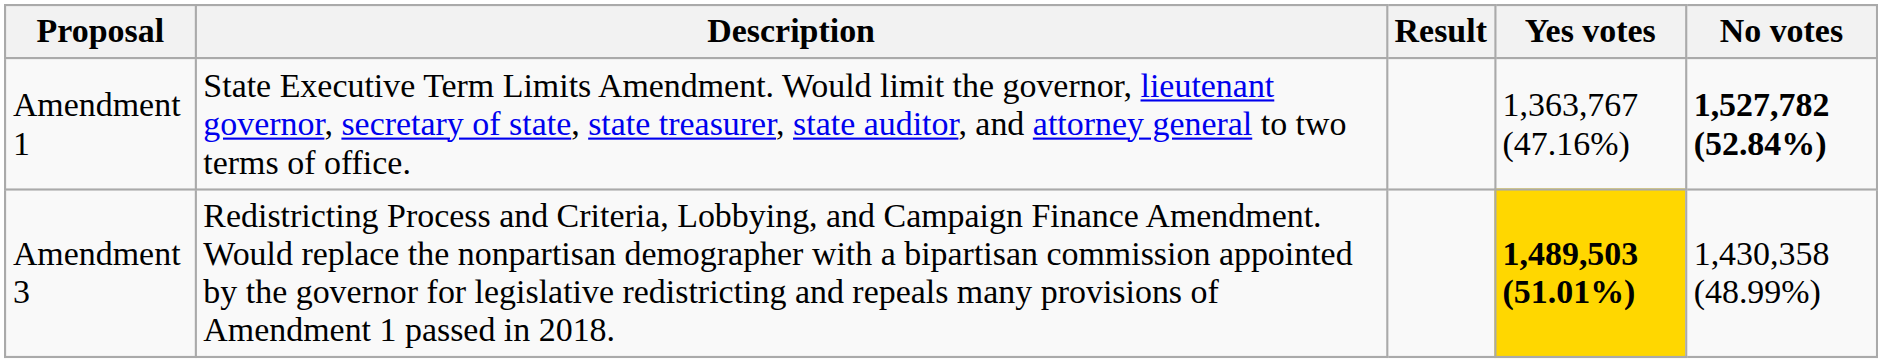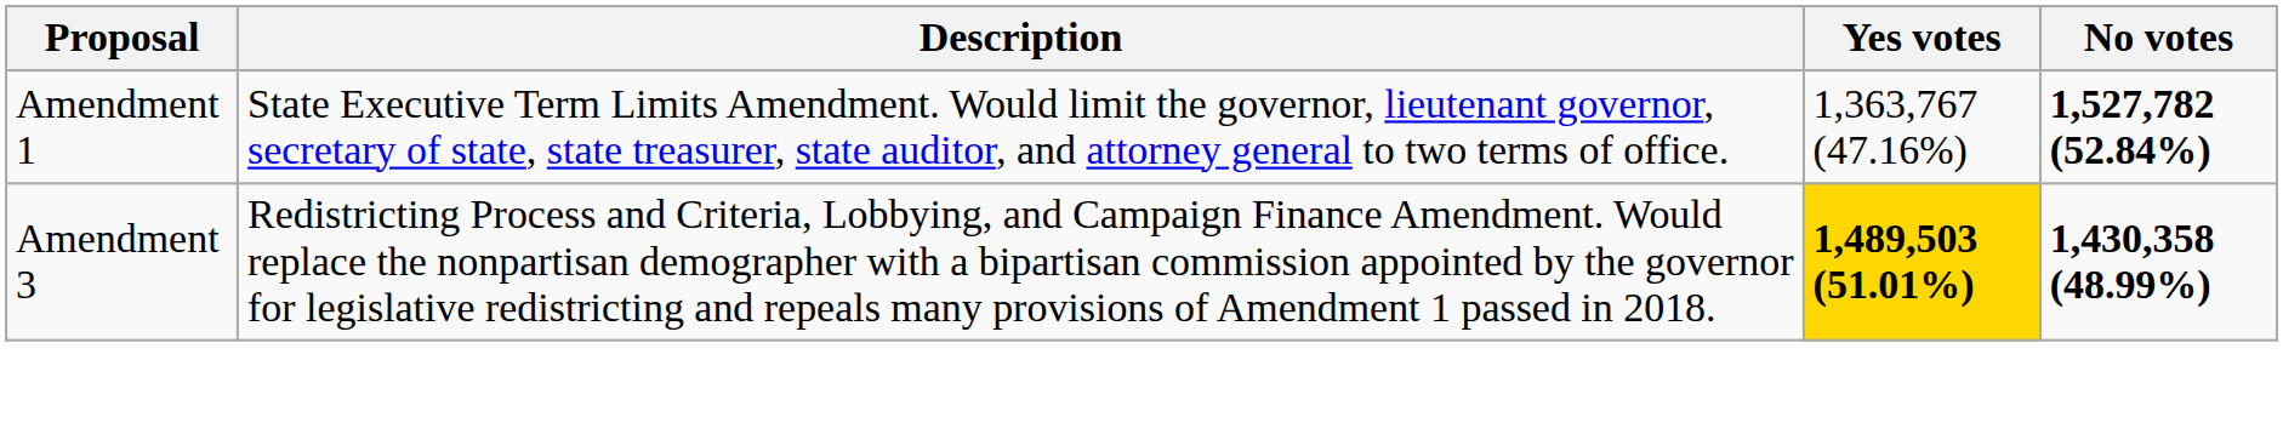- column: Result
Amendment 3 | No votes: normal -> bold
